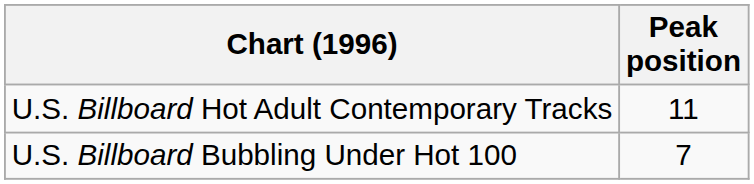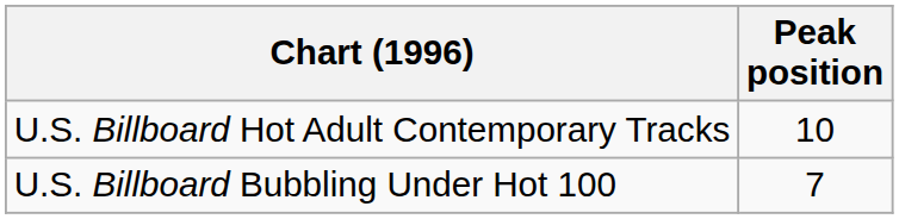U.S. Billboard Hot Adult Contemporary Tracks | Peak position: 11 -> 10
